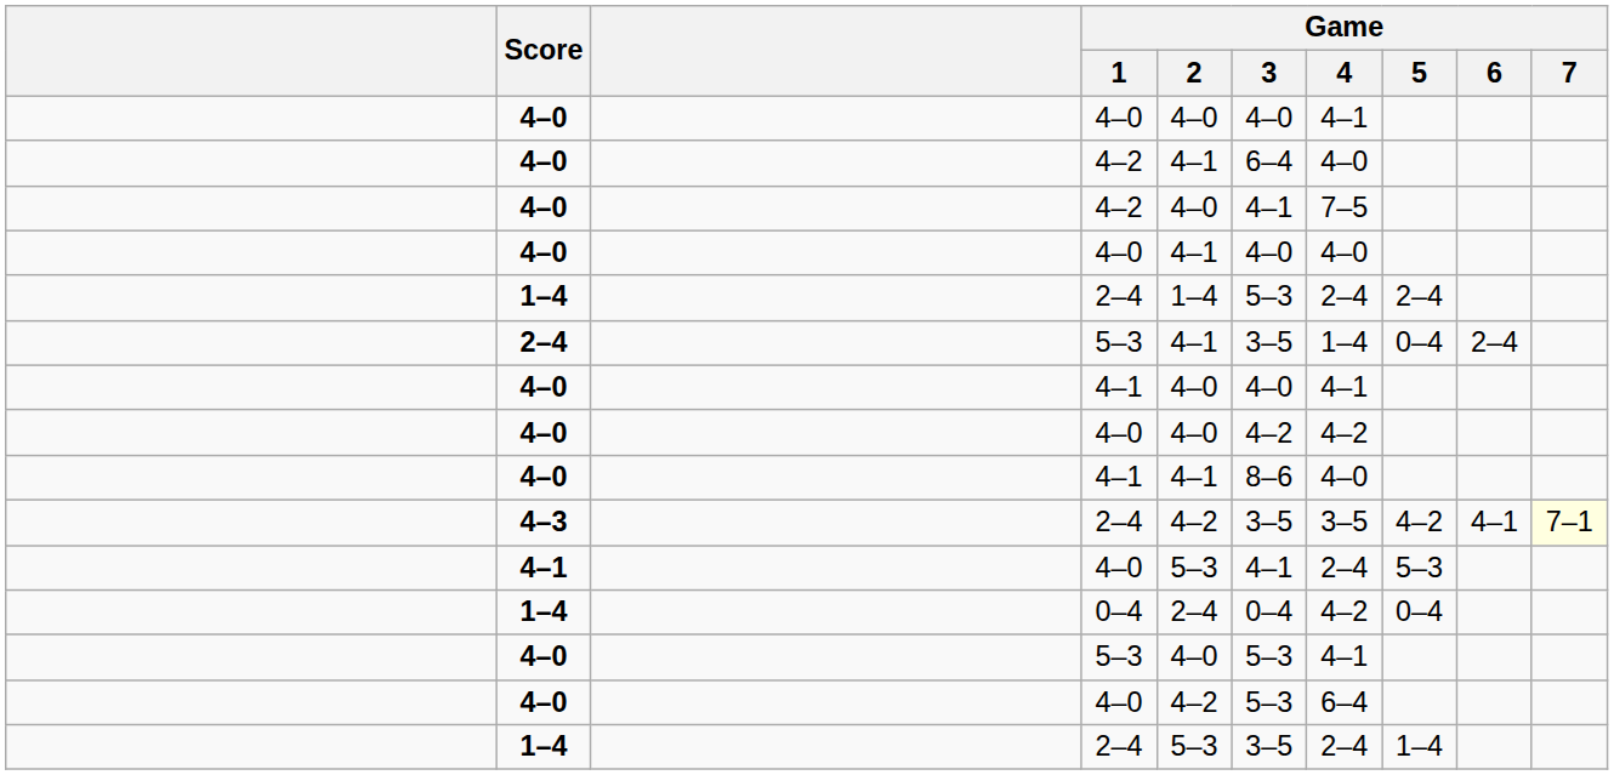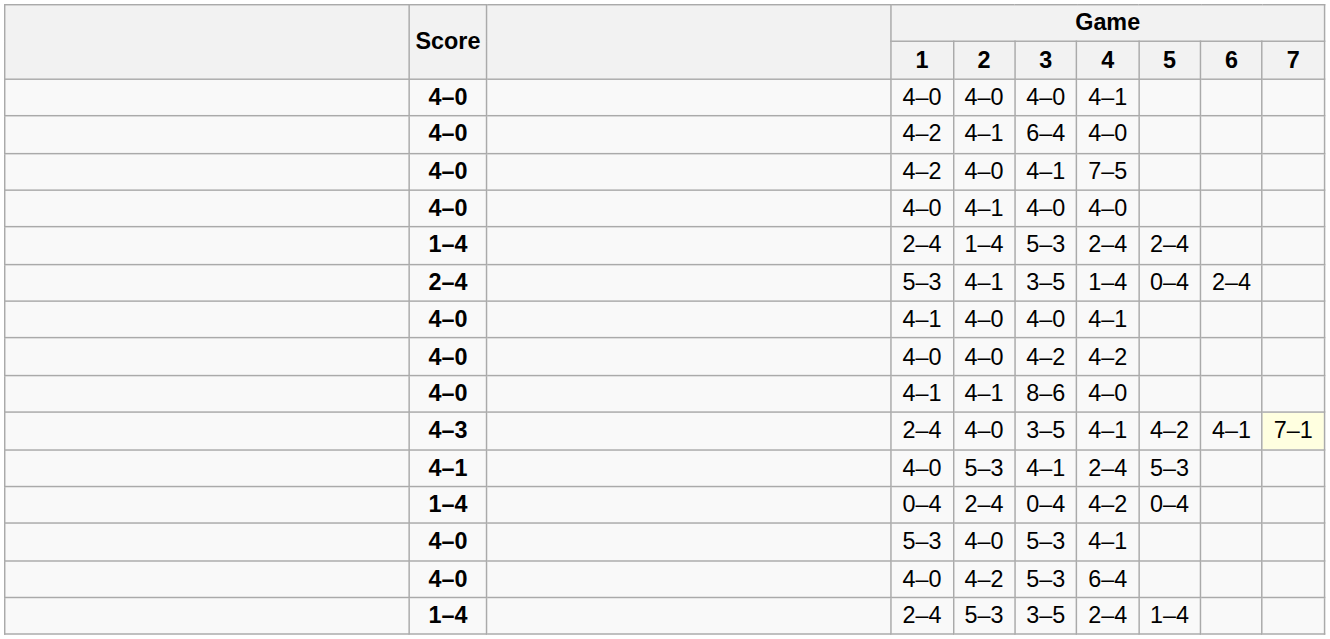4–3 / 2–4 | Game / 2: 4–2 -> 4–0
4–3 / 2–4 | Game / 4: 3–5 -> 4–1
